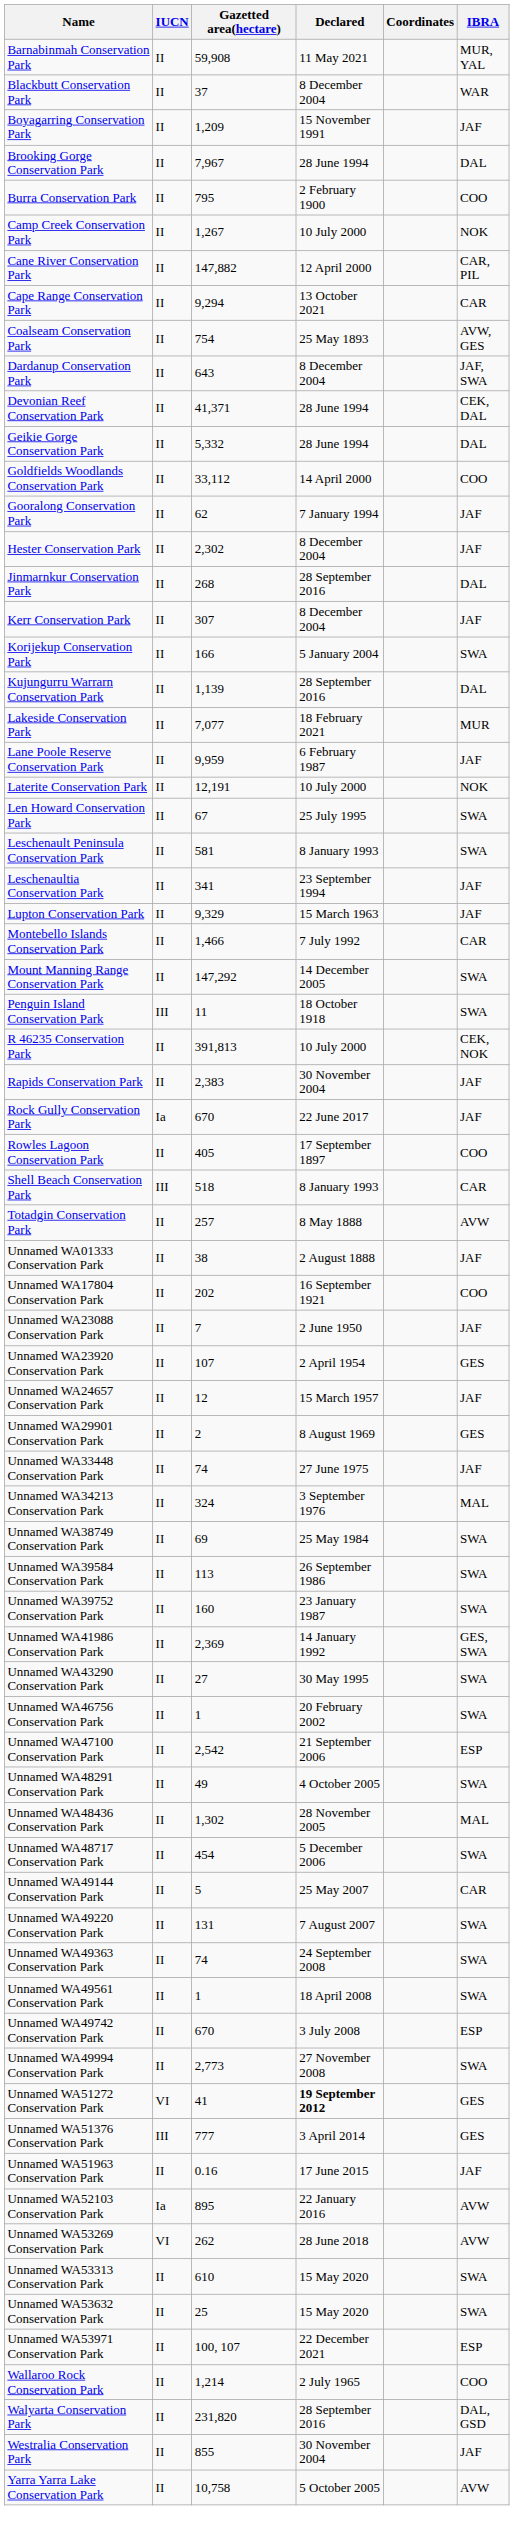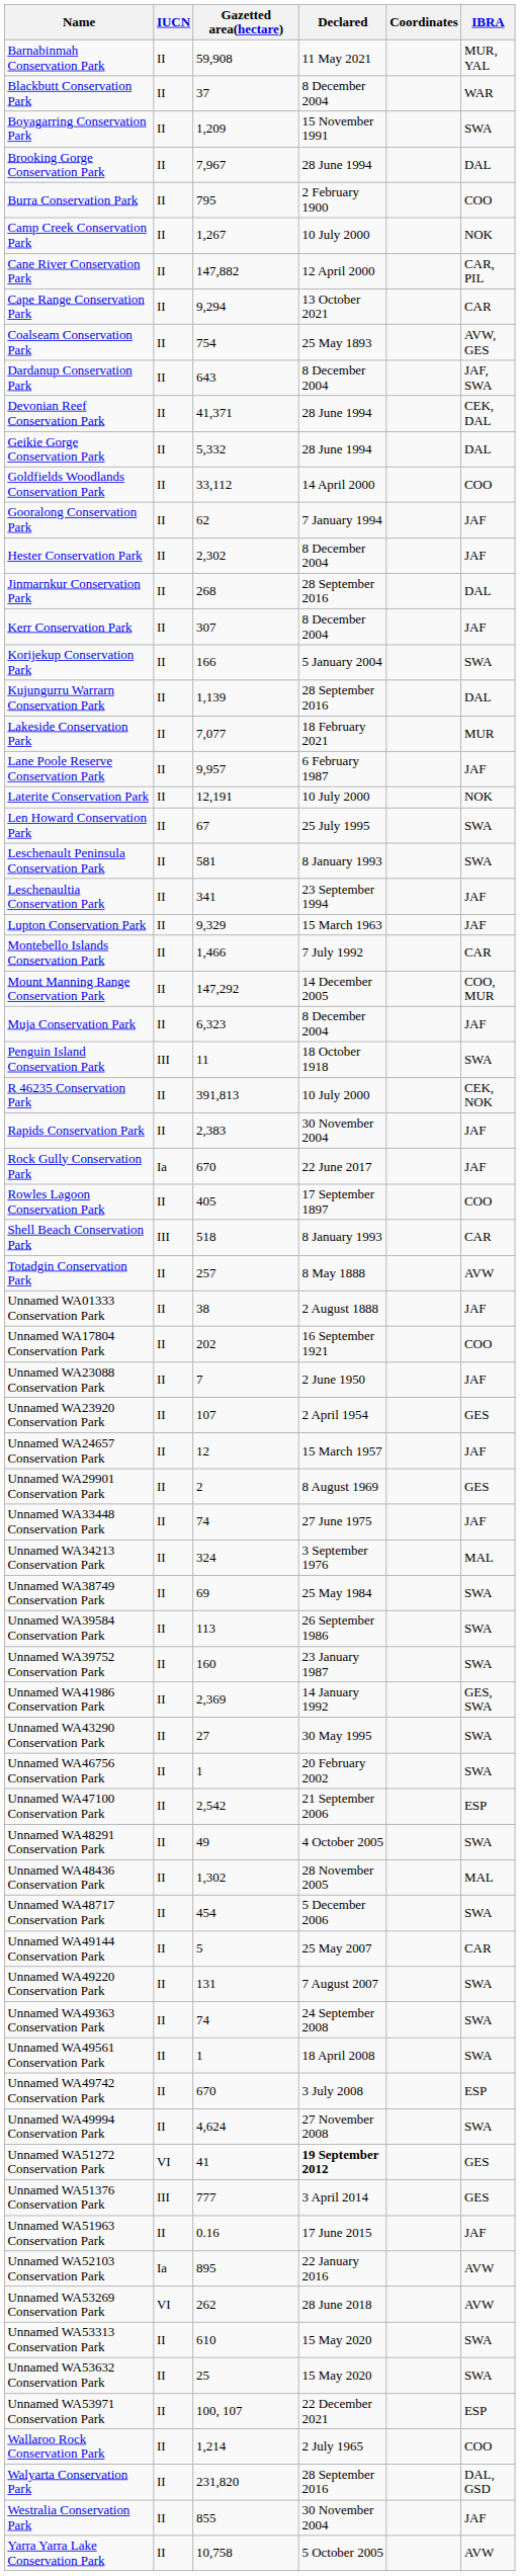Boyagarring Conservation Park | IBRA: JAF -> SWA
Lane Poole Reserve Conservation Park | Gazetted area(hectare): 9,959 -> 9,957
Mount Manning Range Conservation Park | IBRA: SWA -> COO, MUR
+ row: Muja Conservation Park | II | 6,323 | 8 December 2004 | JAF
Unnamed WA49994 Conservation Park | Gazetted area(hectare): 2,773 -> 4,624
